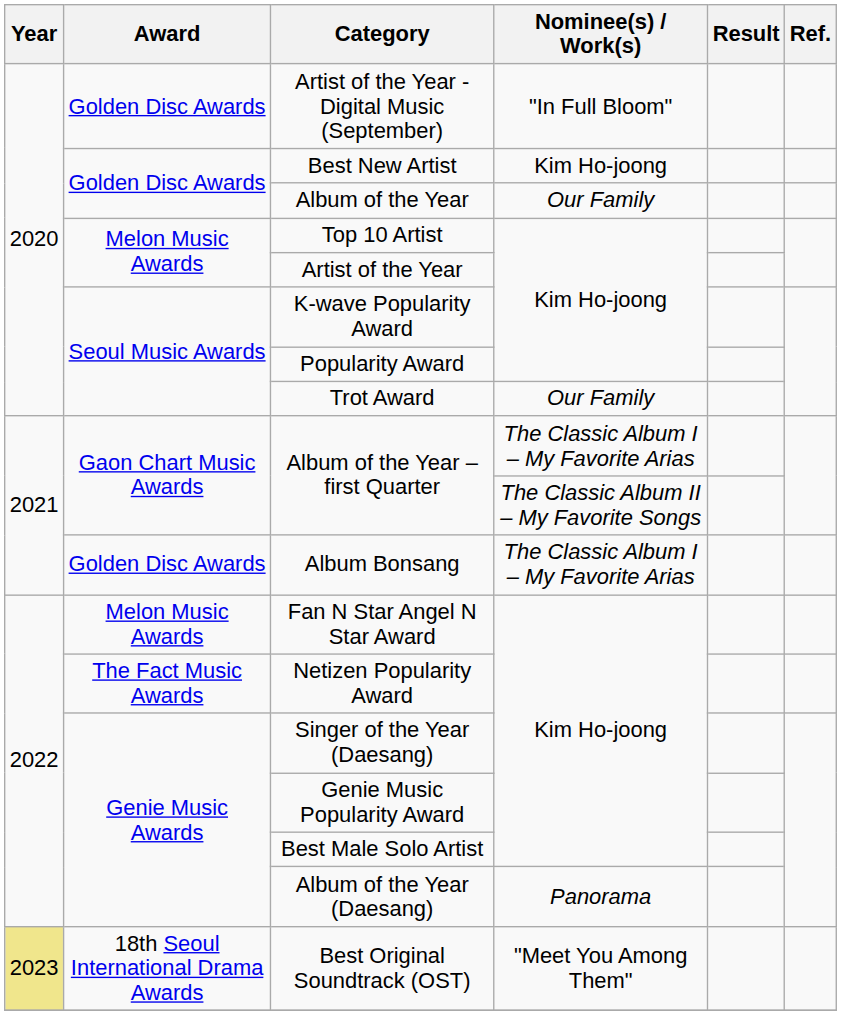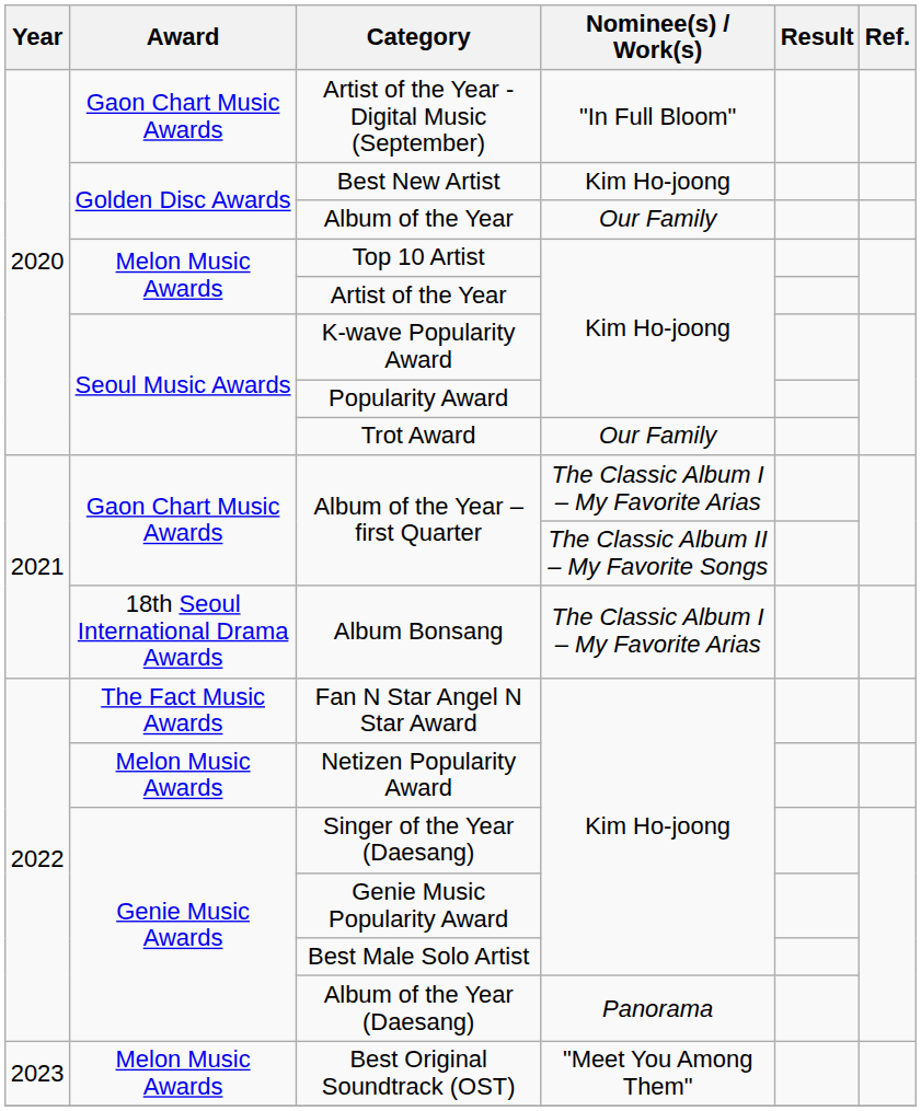Artist of the Year - Digital Music (September) | Award: Golden Disc Awards -> Gaon Chart Music Awards
Album Bonsang | Award: Golden Disc Awards -> 18th Seoul International Drama Awards
Fan N Star Angel N Star Award | Award: Melon Music Awards -> The Fact Music Awards
Netizen Popularity Award | Award: The Fact Music Awards -> Melon Music Awards
Best Original Soundtrack (OST) | Year: khaki background -> no background
Best Original Soundtrack (OST) | Award: 18th Seoul International Drama Awards -> Melon Music Awards
